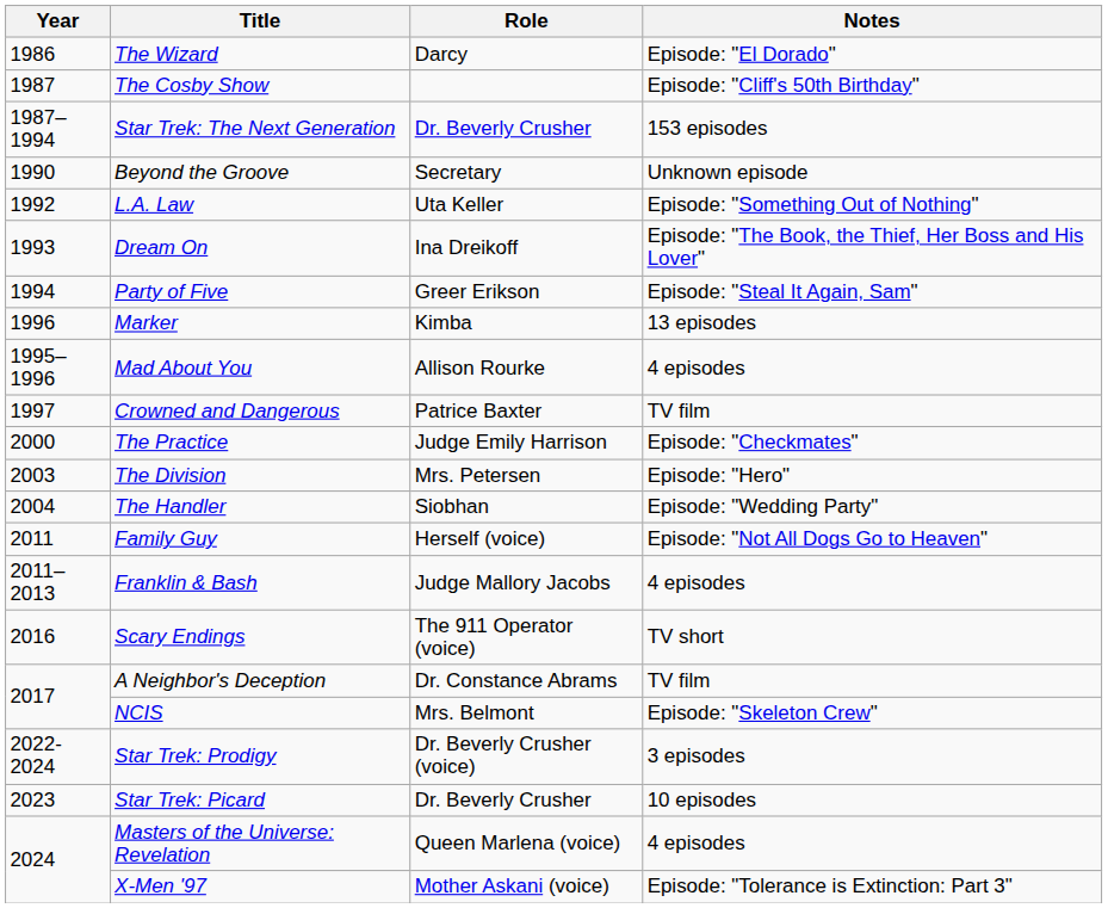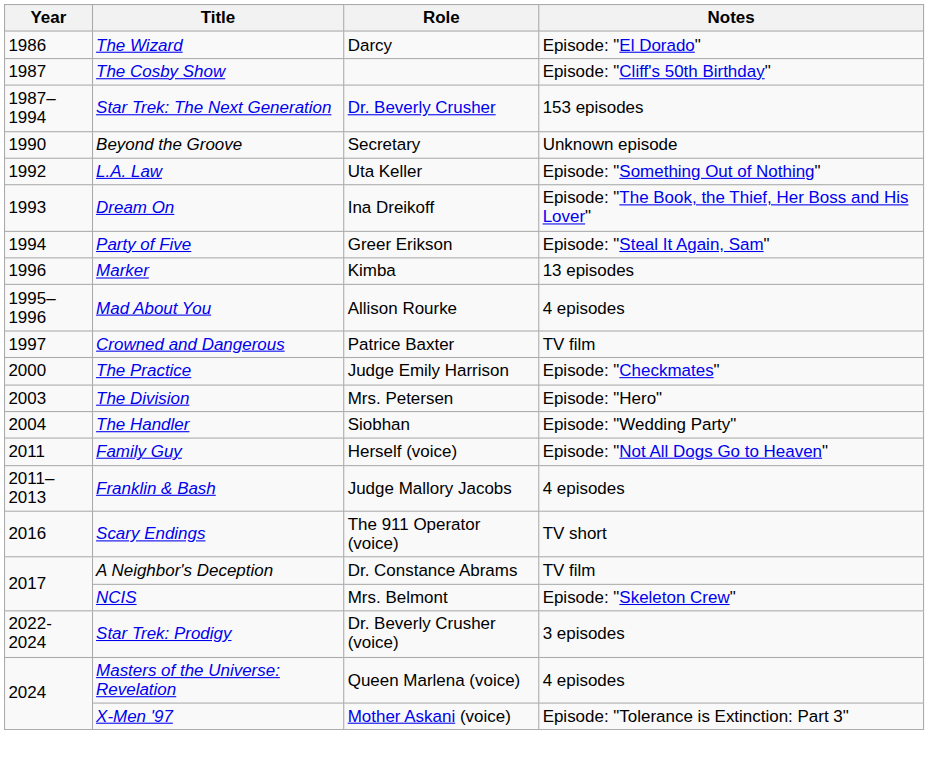- row: 2023 | Star Trek: Picard | Dr. Beverly Crusher | 10 episodes
